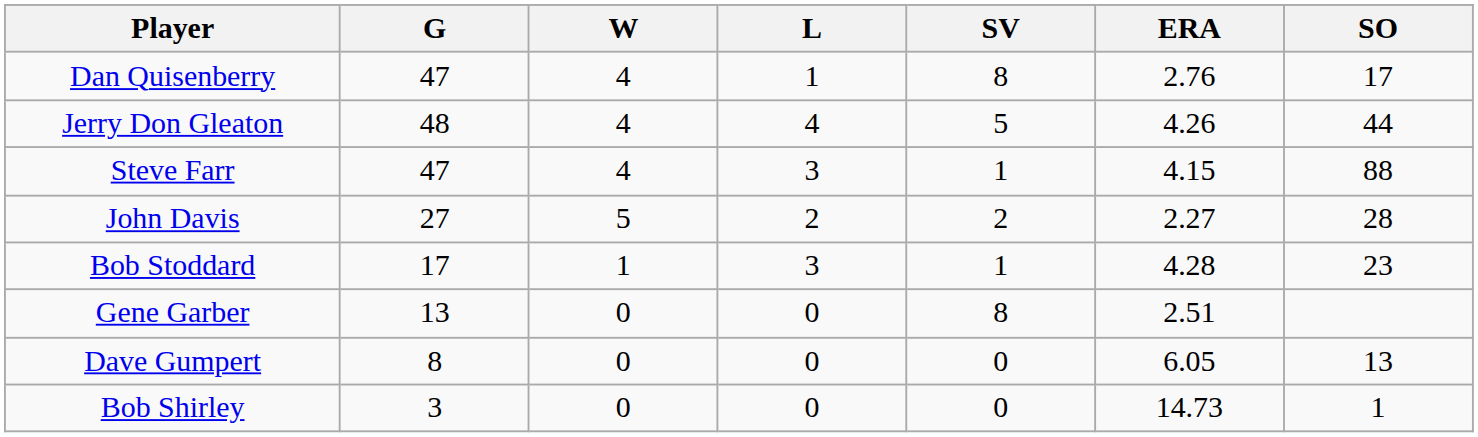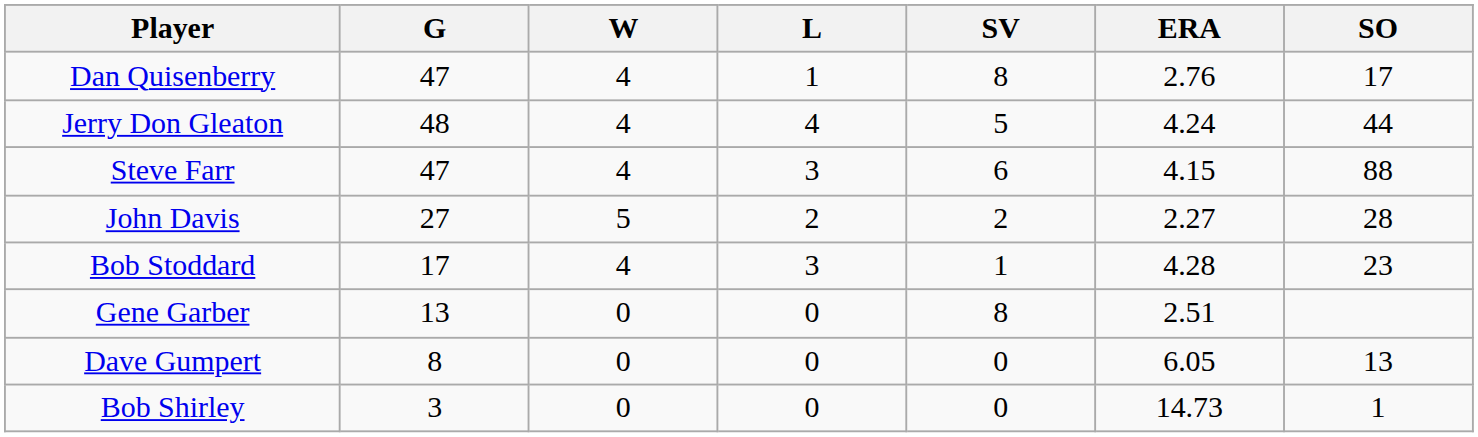Jerry Don Gleaton | ERA: 4.26 -> 4.24
Steve Farr | SV: 1 -> 6
Bob Stoddard | W: 1 -> 4
